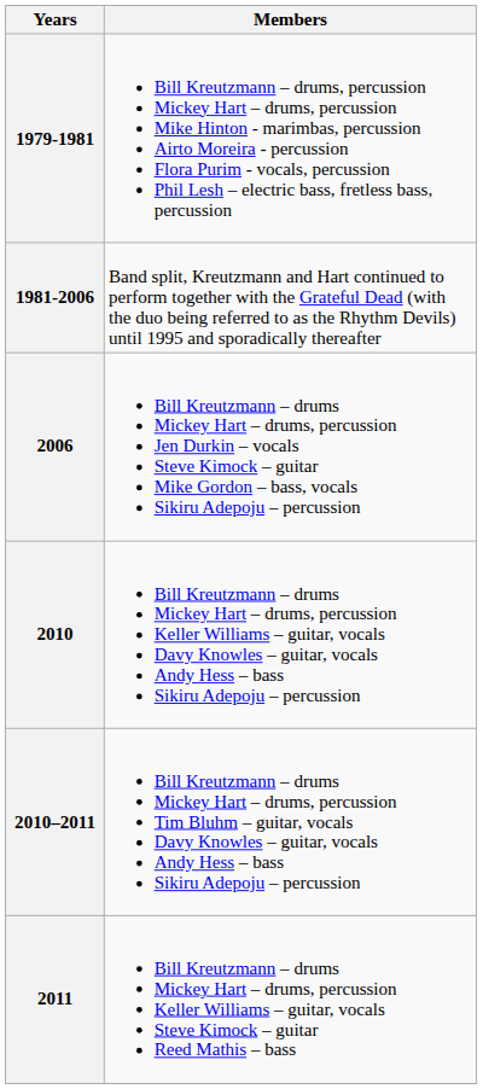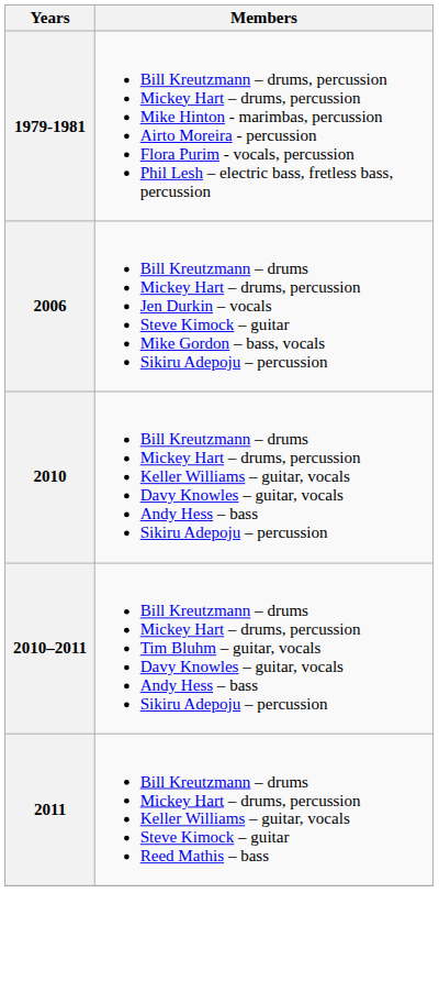- row: 1981-2006 | Band split, Kreutzmann and Hart continued to perform together with the Grateful Dead (with the duo being referred to as the Rhythm Devils) until 1995 and sporadically thereafter
